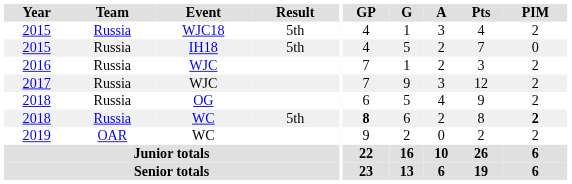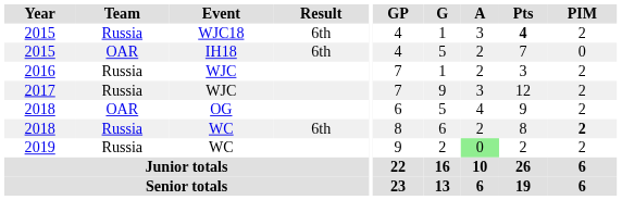2015 / WJC18 | Result: 5th -> 6th
2015 / WJC18 | Pts: normal -> bold
2015 / IH18 | Team: Russia -> OAR
2015 / IH18 | Result: 5th -> 6th
2018 / OG | Team: Russia -> OAR
2018 / WC | Result: 5th -> 6th
2018 / WC | GP: bold -> normal
2019 | Team: OAR -> Russia
2019 | A: no background -> lightgreen background
